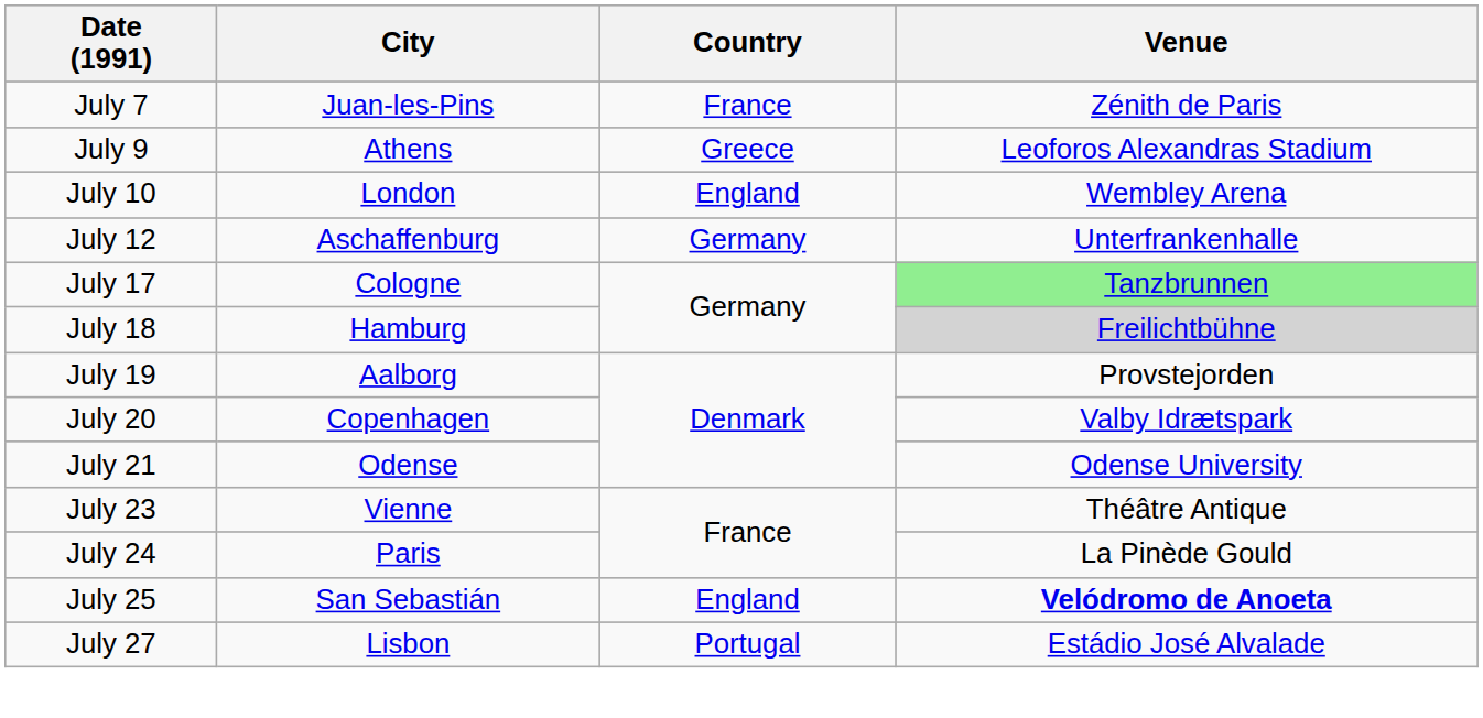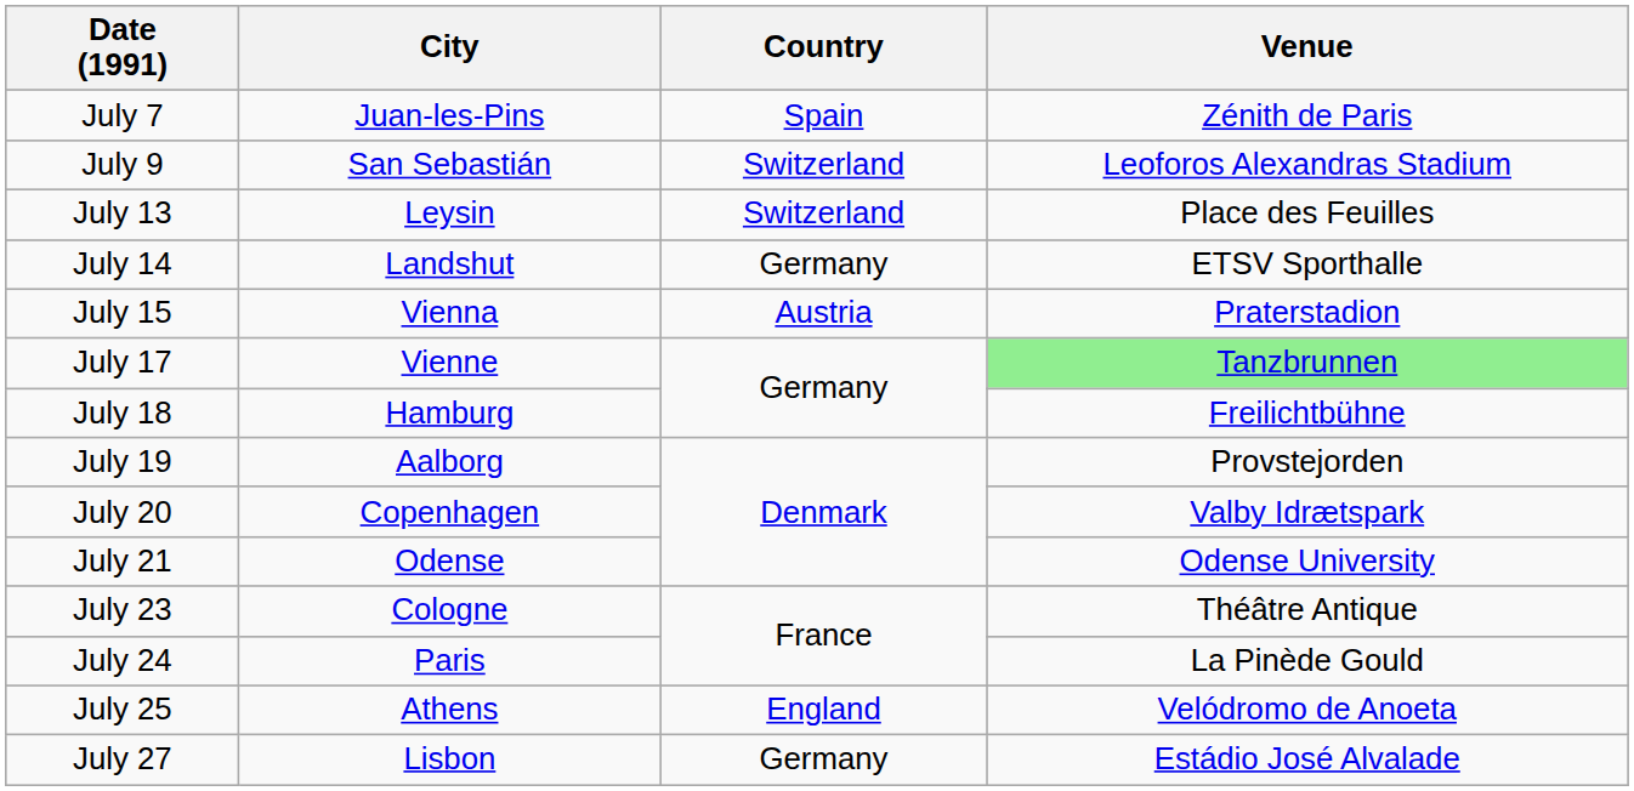July 7 | Country: France -> Spain
July 9 | City: Athens -> San Sebastián
July 9 | Country: Greece -> Switzerland
- row: July 10 | London | England | Wembley Arena
- row: July 12 | Aschaffenburg | Germany | Unterfrankenhalle
+ row: July 13 | Leysin | Switzerland | Place des Feuilles
+ row: July 14 | Landshut | Germany | ETSV Sporthalle
+ row: July 15 | Vienna | Austria | Praterstadion
July 17 | City: Cologne -> Vienne
July 18 | Venue: lightgrey background -> no background
July 23 | City: Vienne -> Cologne
July 25 | City: San Sebastián -> Athens
July 25 | Venue: bold -> normal
July 27 | Country: Portugal -> Germany
